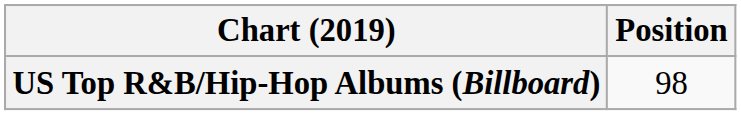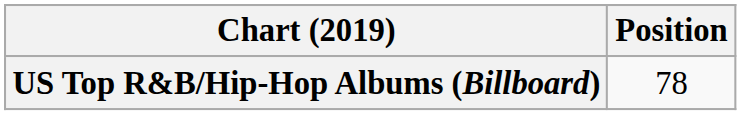US Top R&B/Hip-Hop Albums (Billboard) | Position: 98 -> 78
